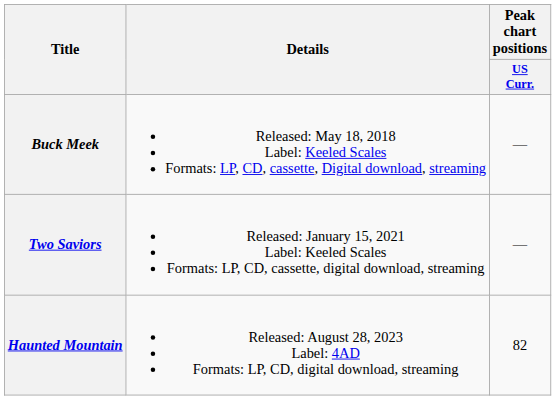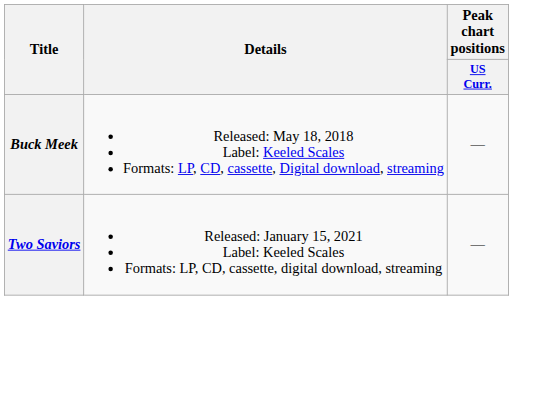- row: Haunted Mountain | Released: August 28, 2023 Label: 4AD Formats: LP, CD, digital download, streaming | 82
